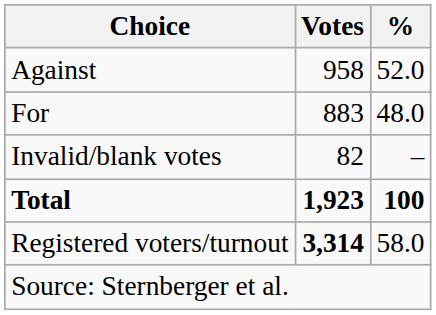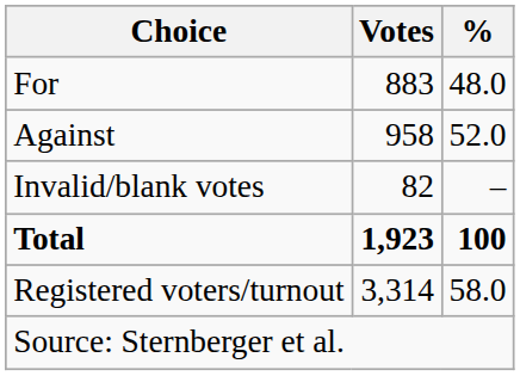rows swapped: For <-> Against
Registered voters/turnout | Votes: bold -> normal
